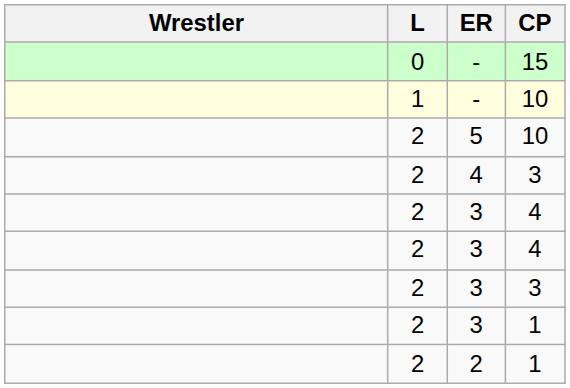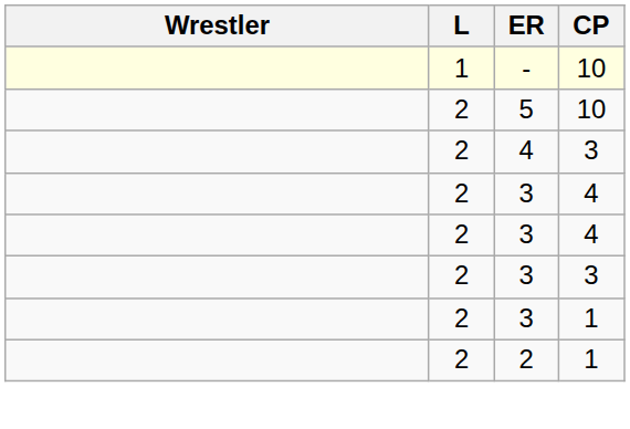- row: 0 | - | 15
